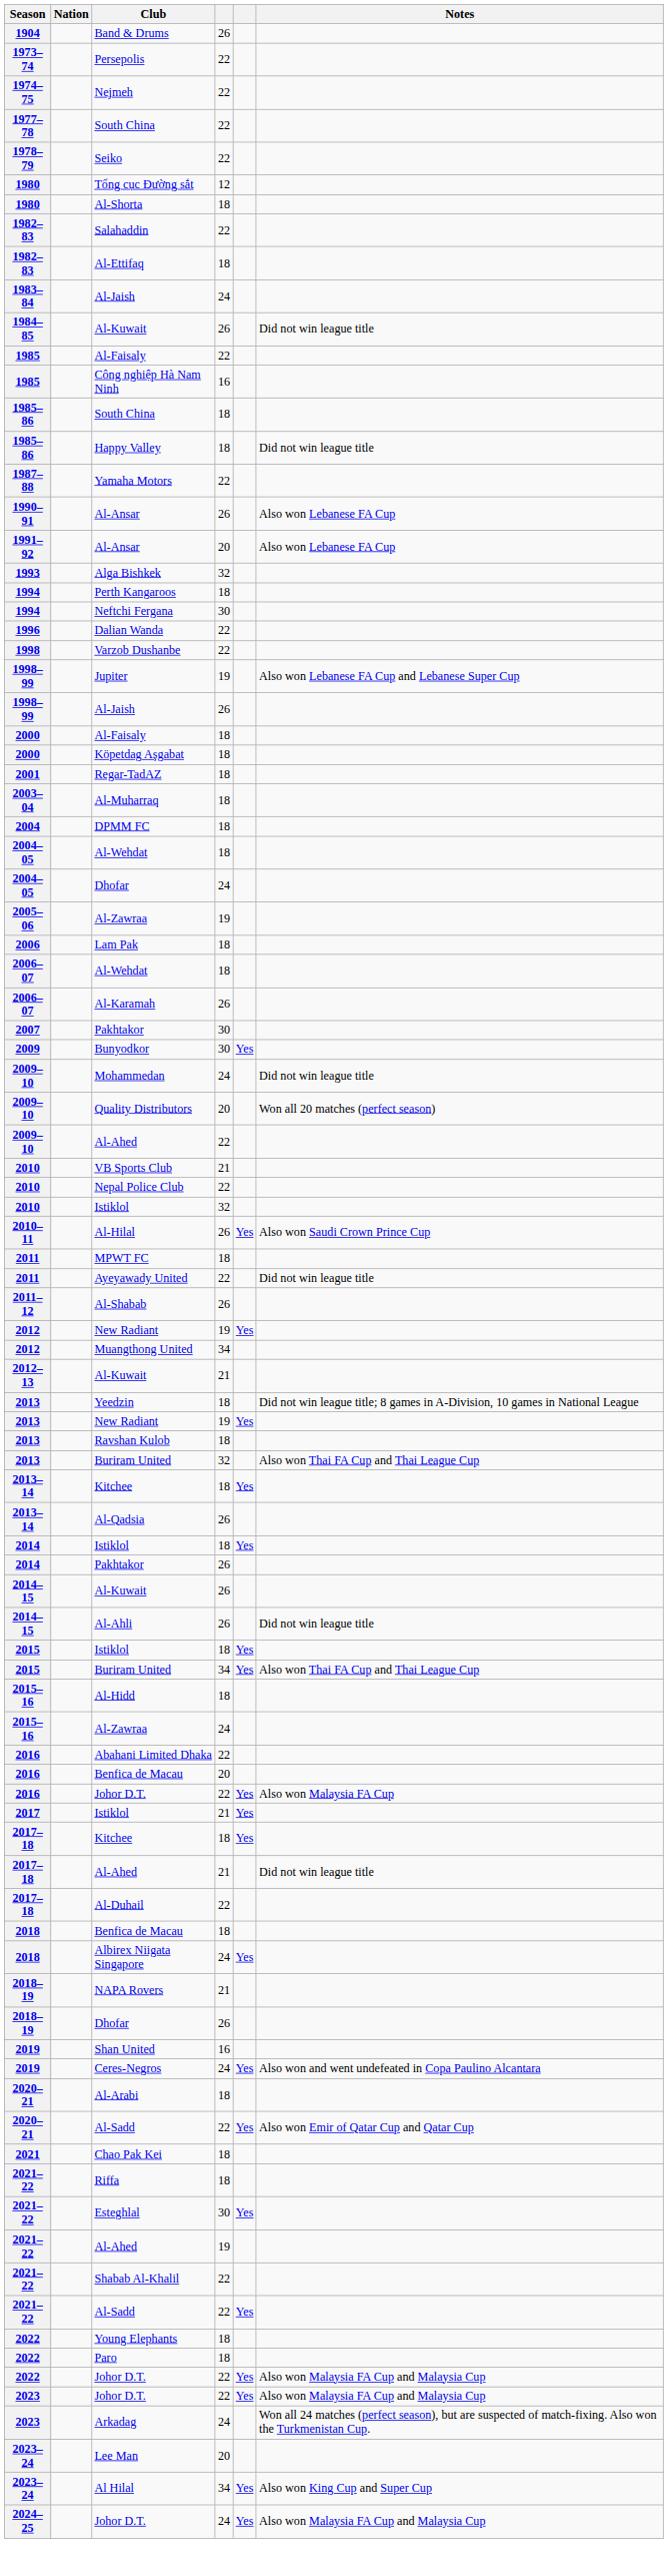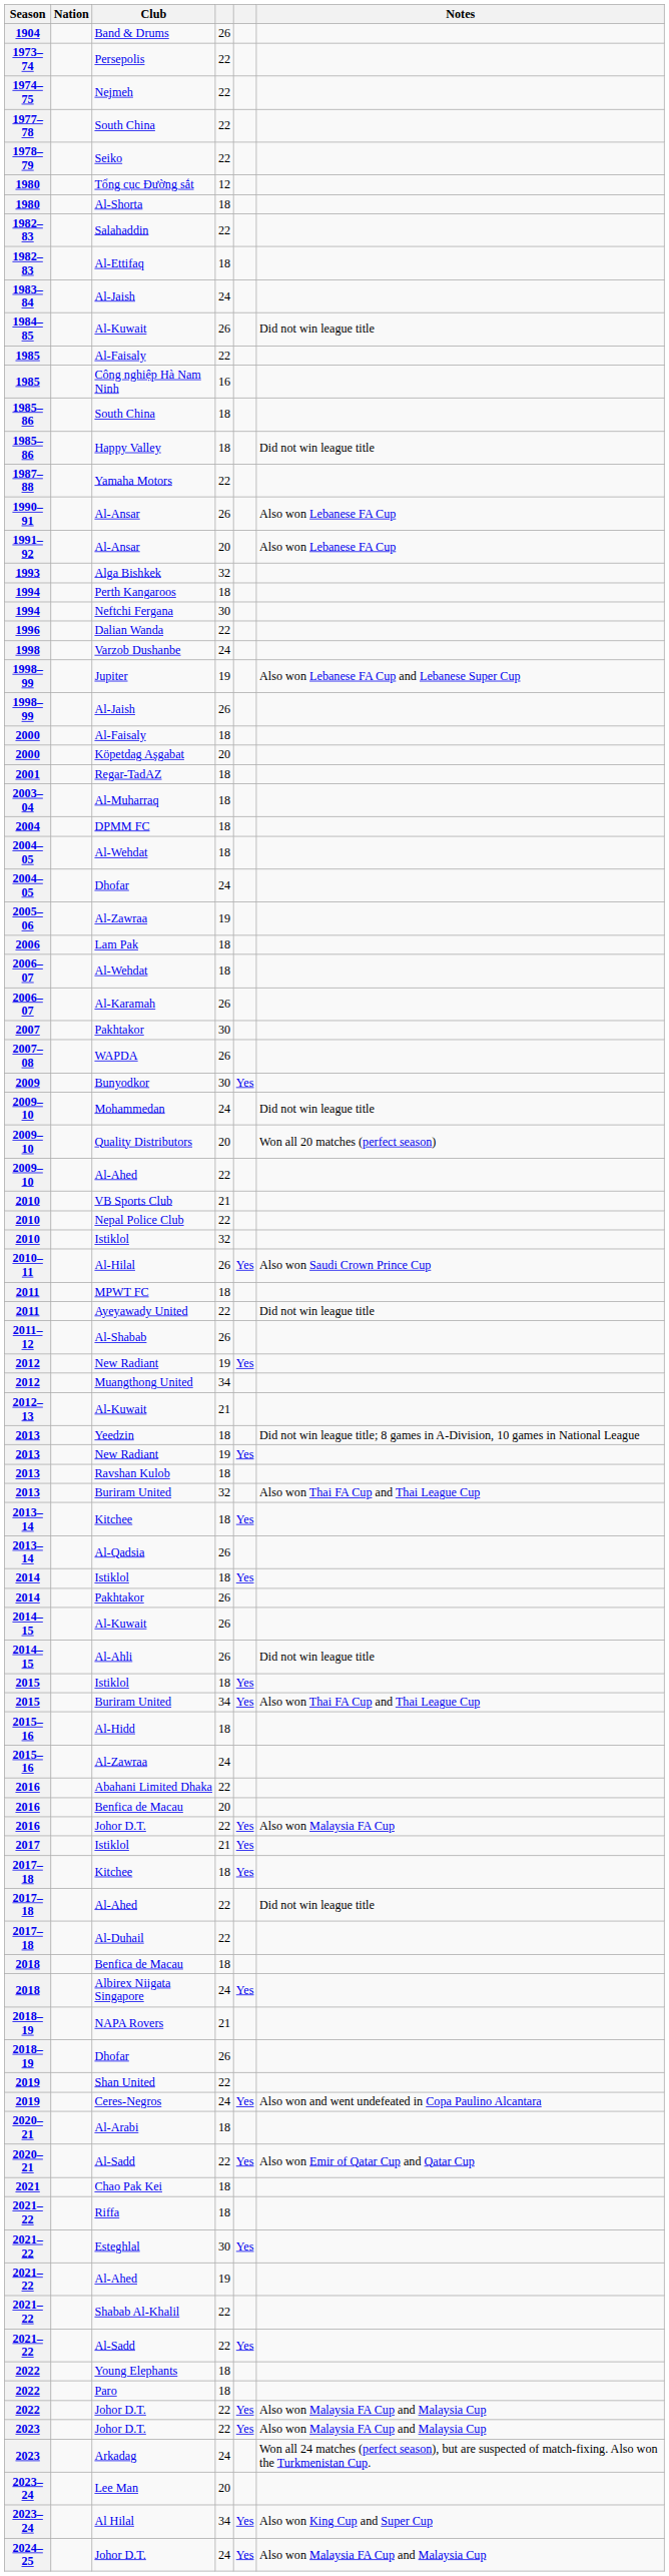Varzob Dushanbe | column 4: 22 -> 24
Köpetdag Aşgabat | column 4: 18 -> 20
+ row: 2007–08 | WAPDA | 26
2017–18 / Al-Ahed | column 4: 21 -> 22
Shan United | column 4: 16 -> 22
